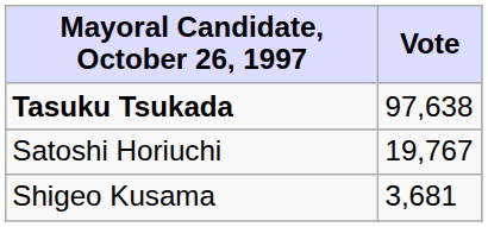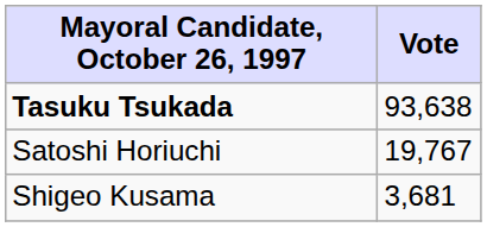Tasuku Tsukada | Vote: 97,638 -> 93,638
